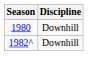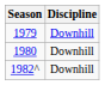+ row: 1979 | Downhill
